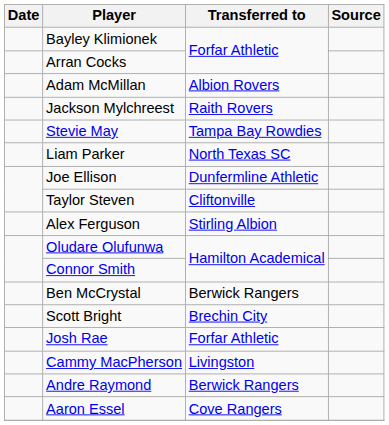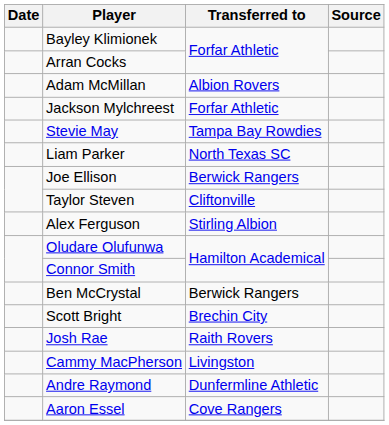Jackson Mylchreest | Transferred to: Raith Rovers -> Forfar Athletic
Joe Ellison | Transferred to: Dunfermline Athletic -> Berwick Rangers
Josh Rae | Transferred to: Forfar Athletic -> Raith Rovers
Andre Raymond | Transferred to: Berwick Rangers -> Dunfermline Athletic
